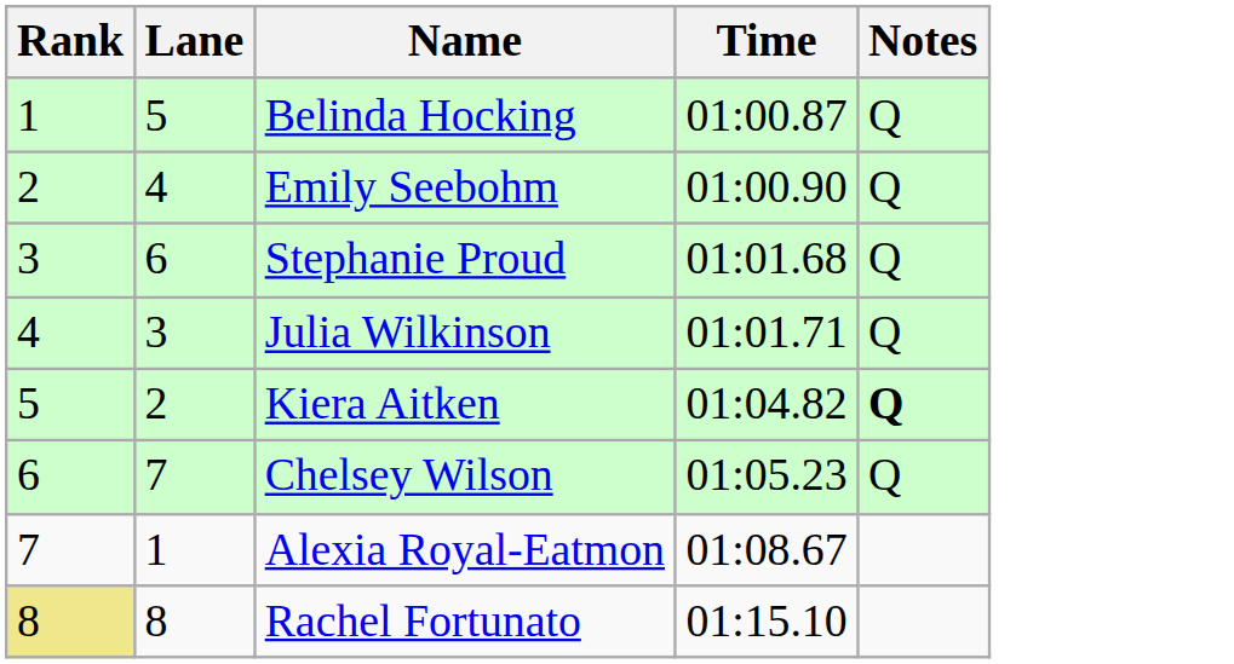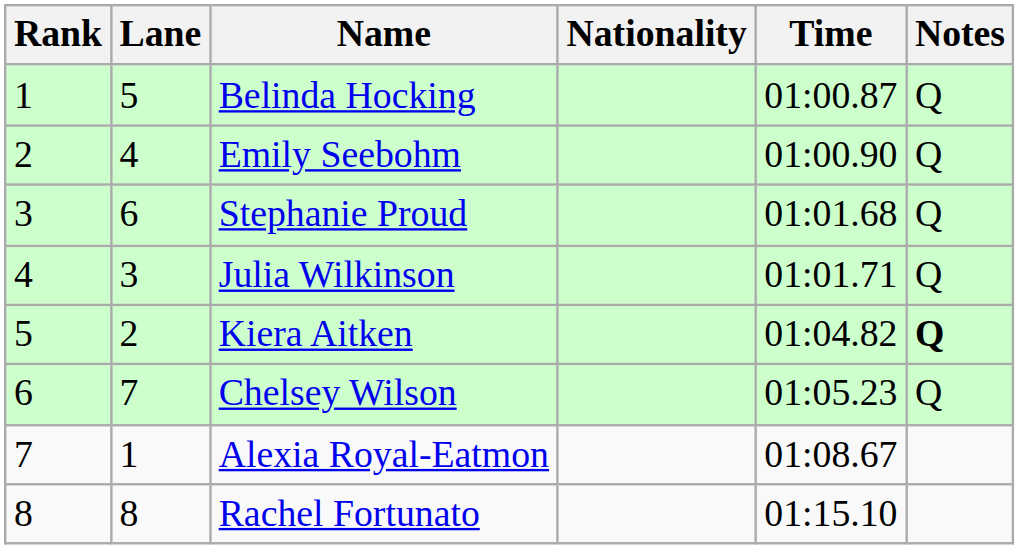+ column: Nationality
Rachel Fortunato | Rank: khaki background -> no background
